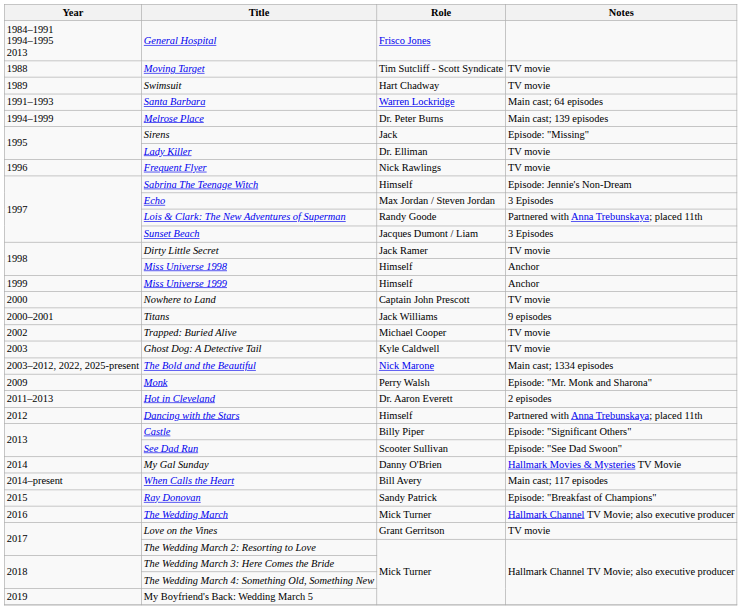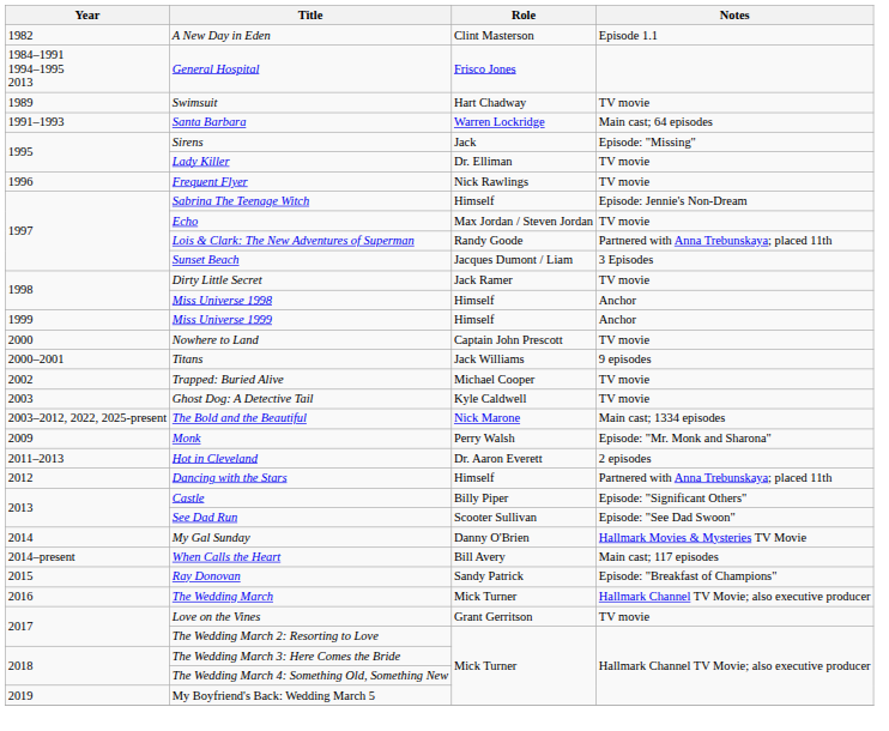+ row: 1982 | A New Day in Eden | Clint Masterson | Episode 1.1
- row: 1988 | Moving Target | Tim Sutcliff - Scott Syndicate | TV movie
- row: 1994–1999 | Melrose Place | Dr. Peter Burns | Main cast; 139 episodes
Echo | Notes: 3 Episodes -> TV movie
